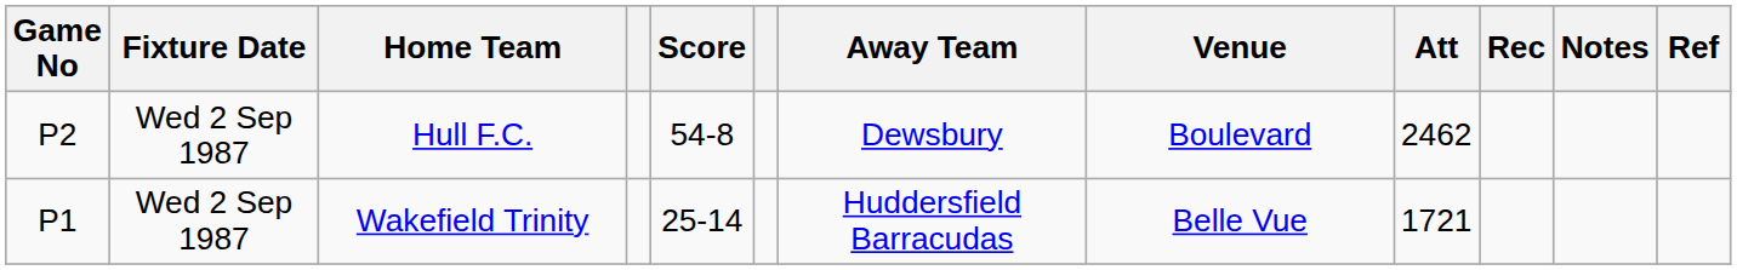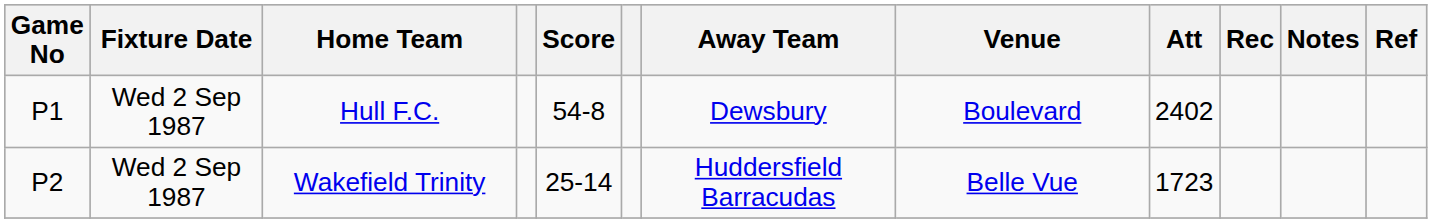Hull F.C. | Game No: P2 -> P1
Hull F.C. | Att: 2462 -> 2402
Wakefield Trinity | Game No: P1 -> P2
Wakefield Trinity | Att: 1721 -> 1723
